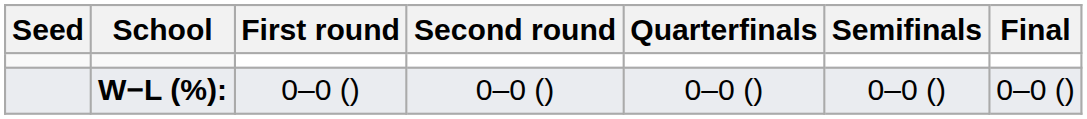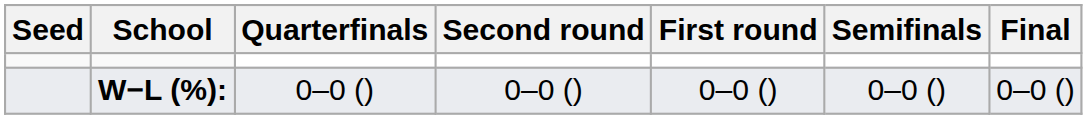columns swapped: First round <-> Quarterfinals
